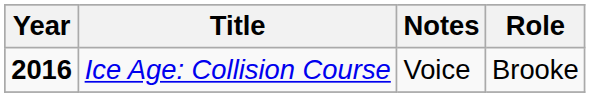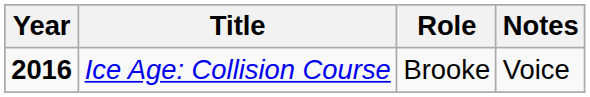columns swapped: Role <-> Notes
